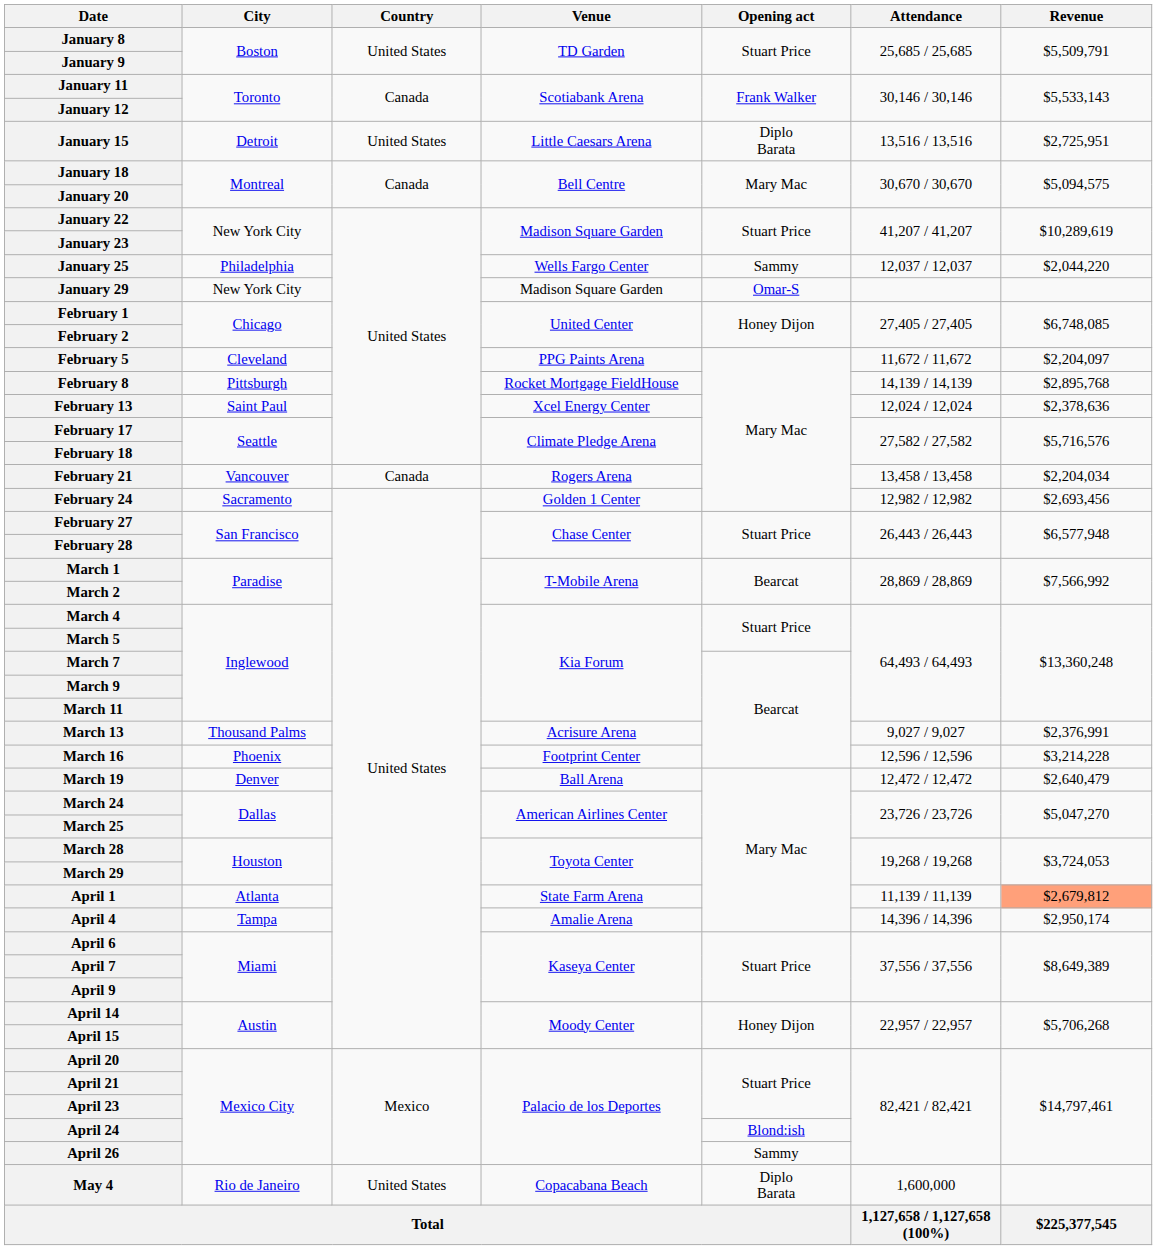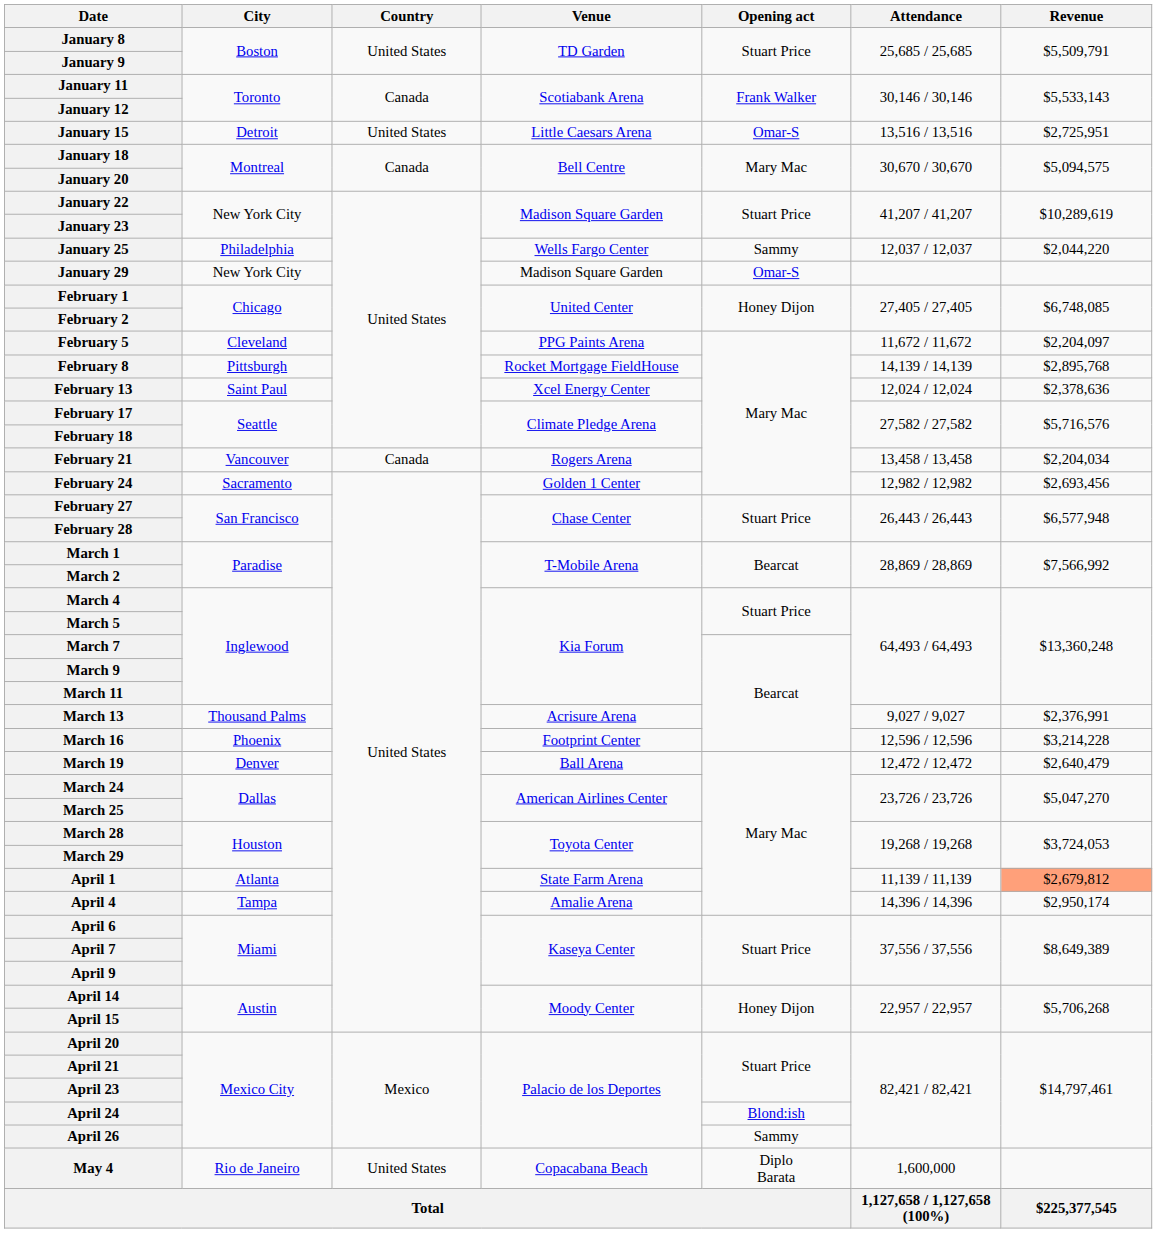January 15 | Opening act: Diplo Barata -> Omar-S
